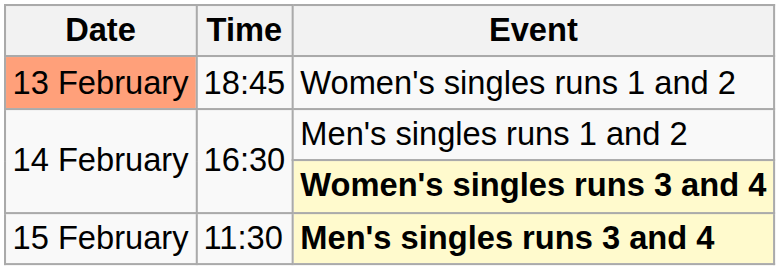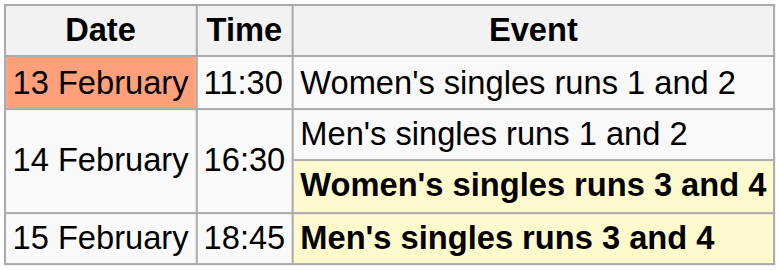Women's singles runs 1 and 2 | Time: 18:45 -> 11:30
Men's singles runs 3 and 4 | Time: 11:30 -> 18:45
